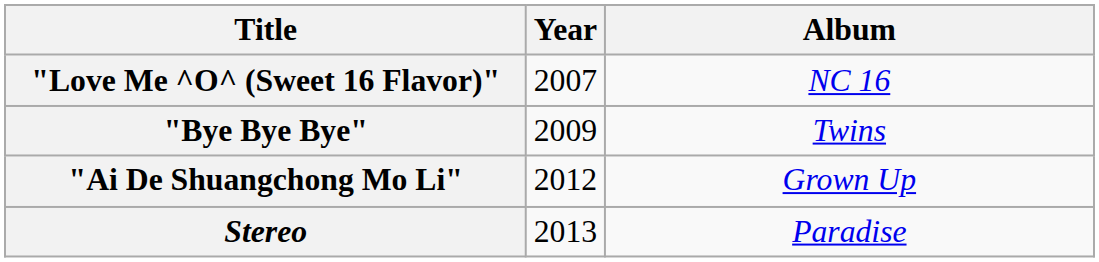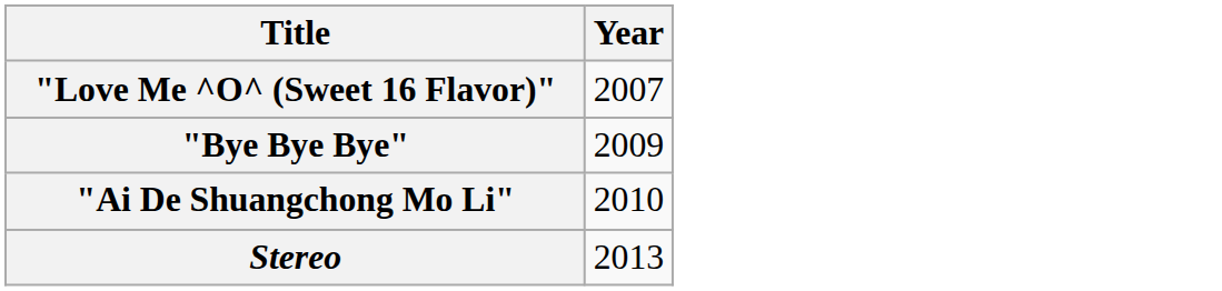- column: Album | NC 16 | Twins | Grown Up | Paradise
"Ai De Shuangchong Mo Li" | Year: 2012 -> 2010
